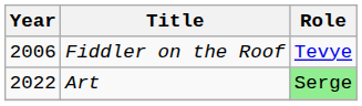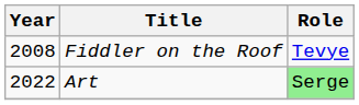Fiddler on the Roof | Year: 2006 -> 2008
